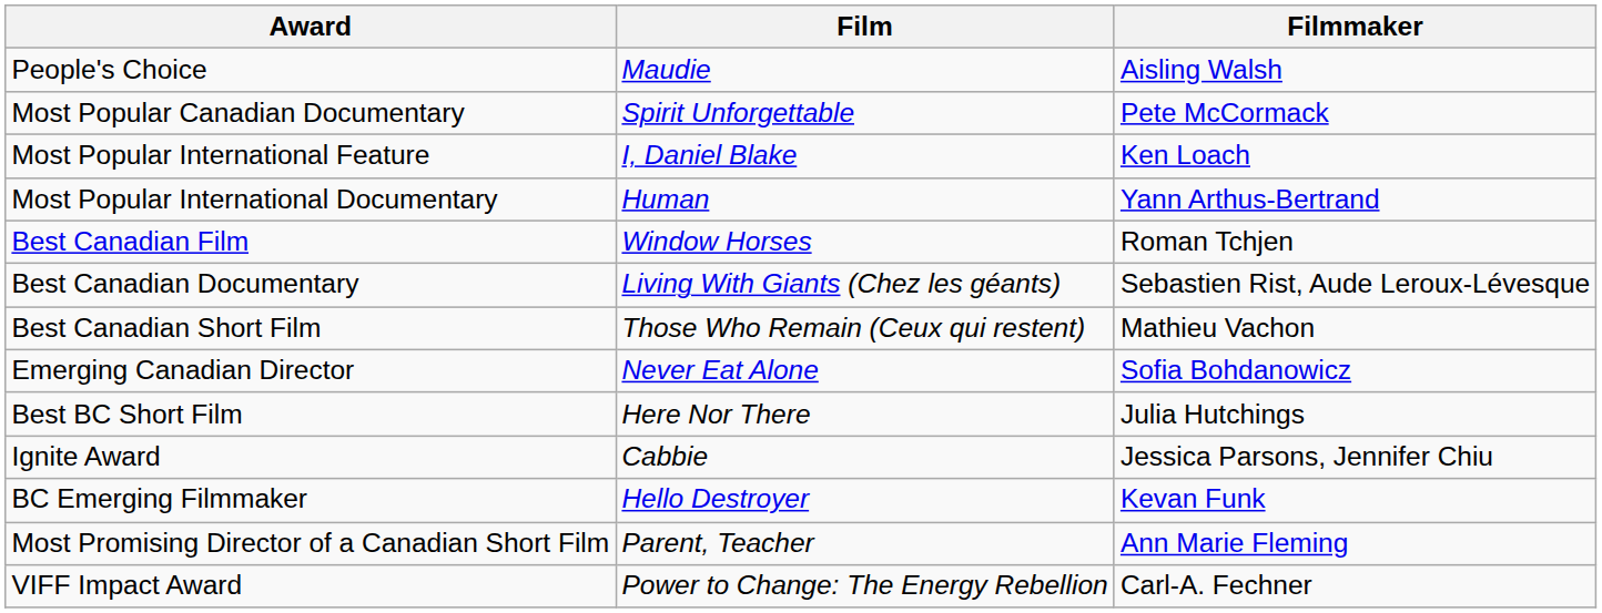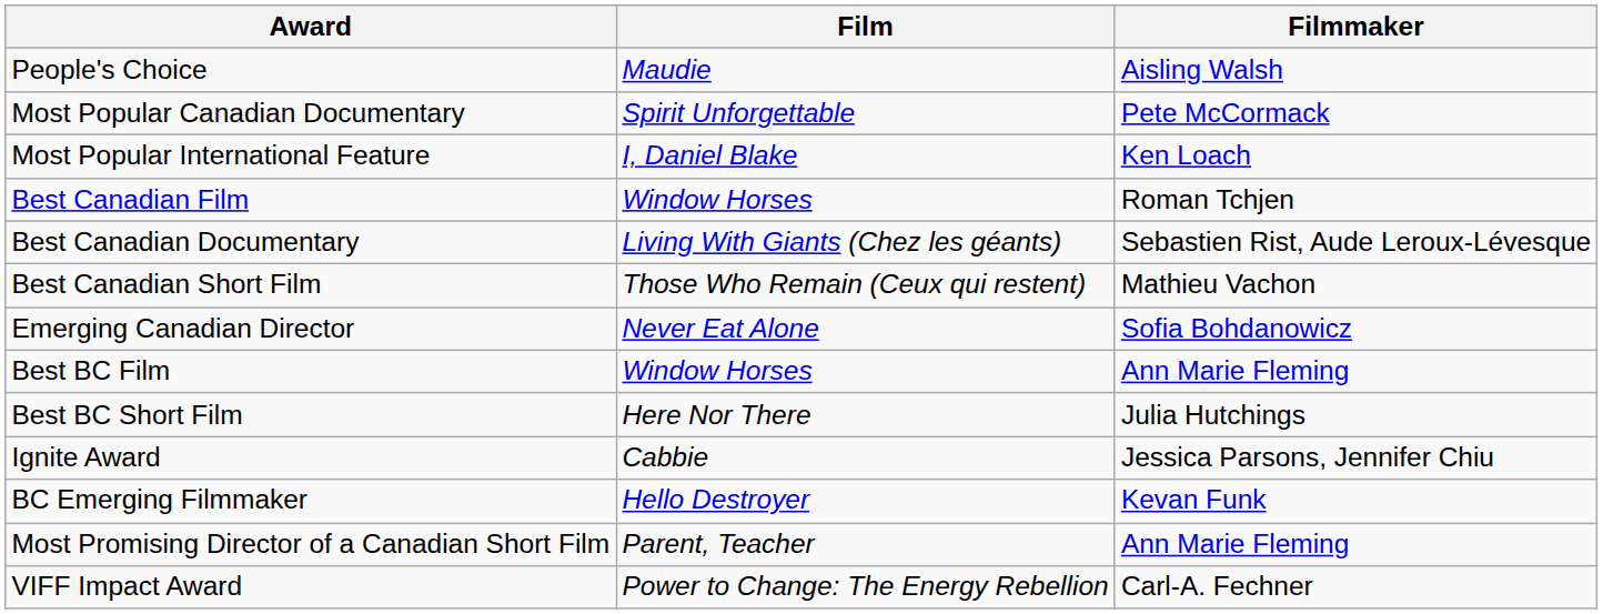- row: Most Popular International Documentary | Human | Yann Arthus-Bertrand
+ row: Best BC Film | Window Horses | Ann Marie Fleming
